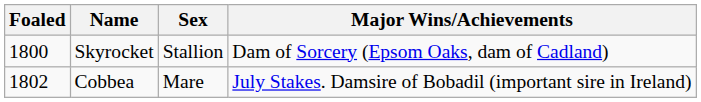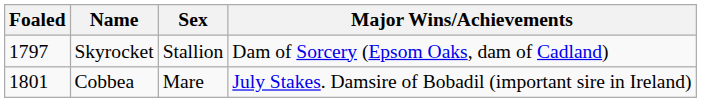Skyrocket | Foaled: 1800 -> 1797
Cobbea | Foaled: 1802 -> 1801
